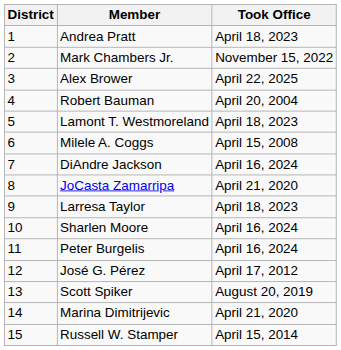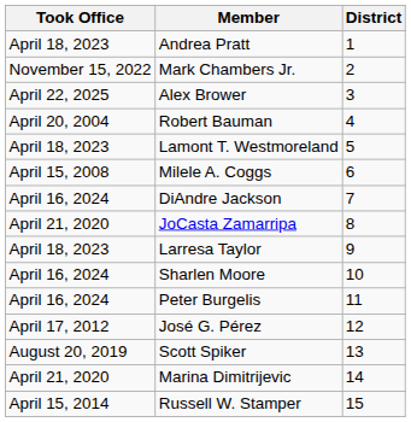columns swapped: District <-> Took Office
